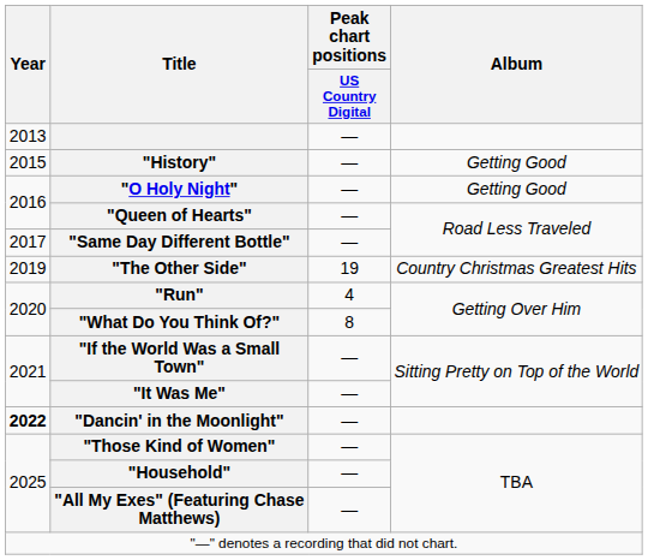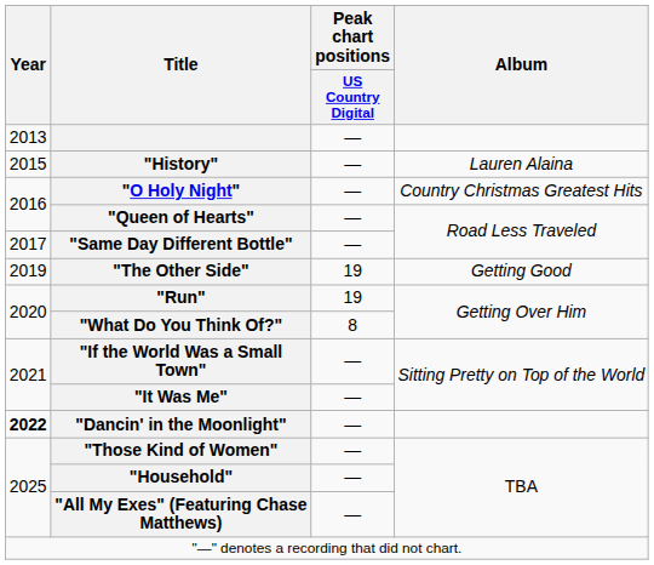"History" | Album: Getting Good -> Lauren Alaina
"O Holy Night" | Album: Getting Good -> Country Christmas Greatest Hits
"The Other Side" | Album: Country Christmas Greatest Hits -> Getting Good
"Run" | Peak chart positions / US Country Digital: 4 -> 19
